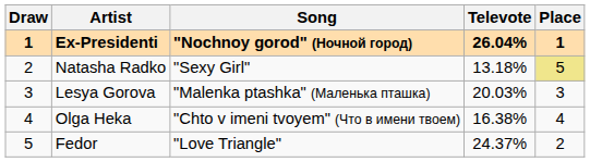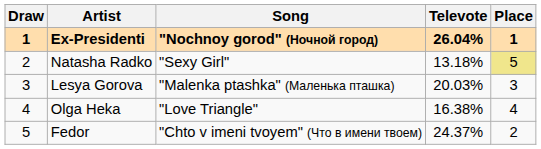Olga Heka | Song: "Chto v imeni tvoyem" (Что в имени твоем) -> "Love Triangle"
Fedor | Song: "Love Triangle" -> "Chto v imeni tvoyem" (Что в имени твоем)
